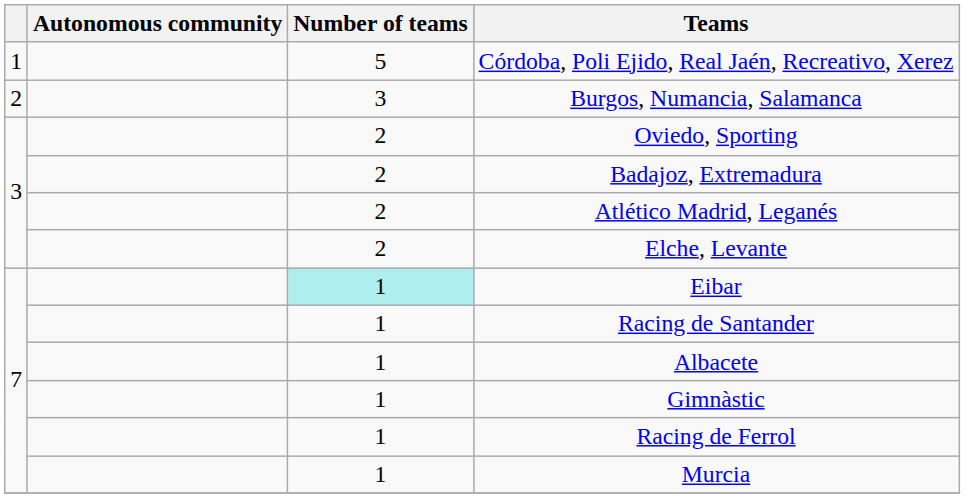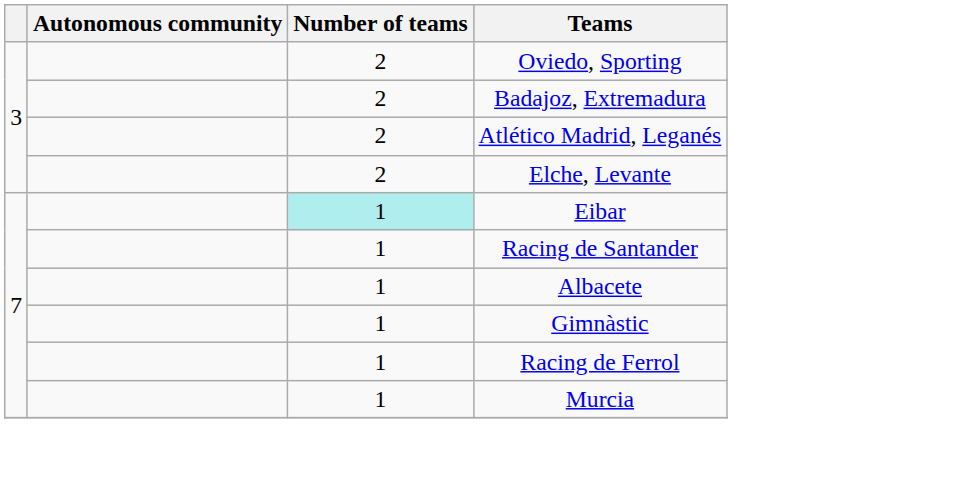- row: 1 | 5 | Córdoba, Poli Ejido, Real Jaén, Recreativo, Xerez
- row: 2 | 3 | Burgos, Numancia, Salamanca
